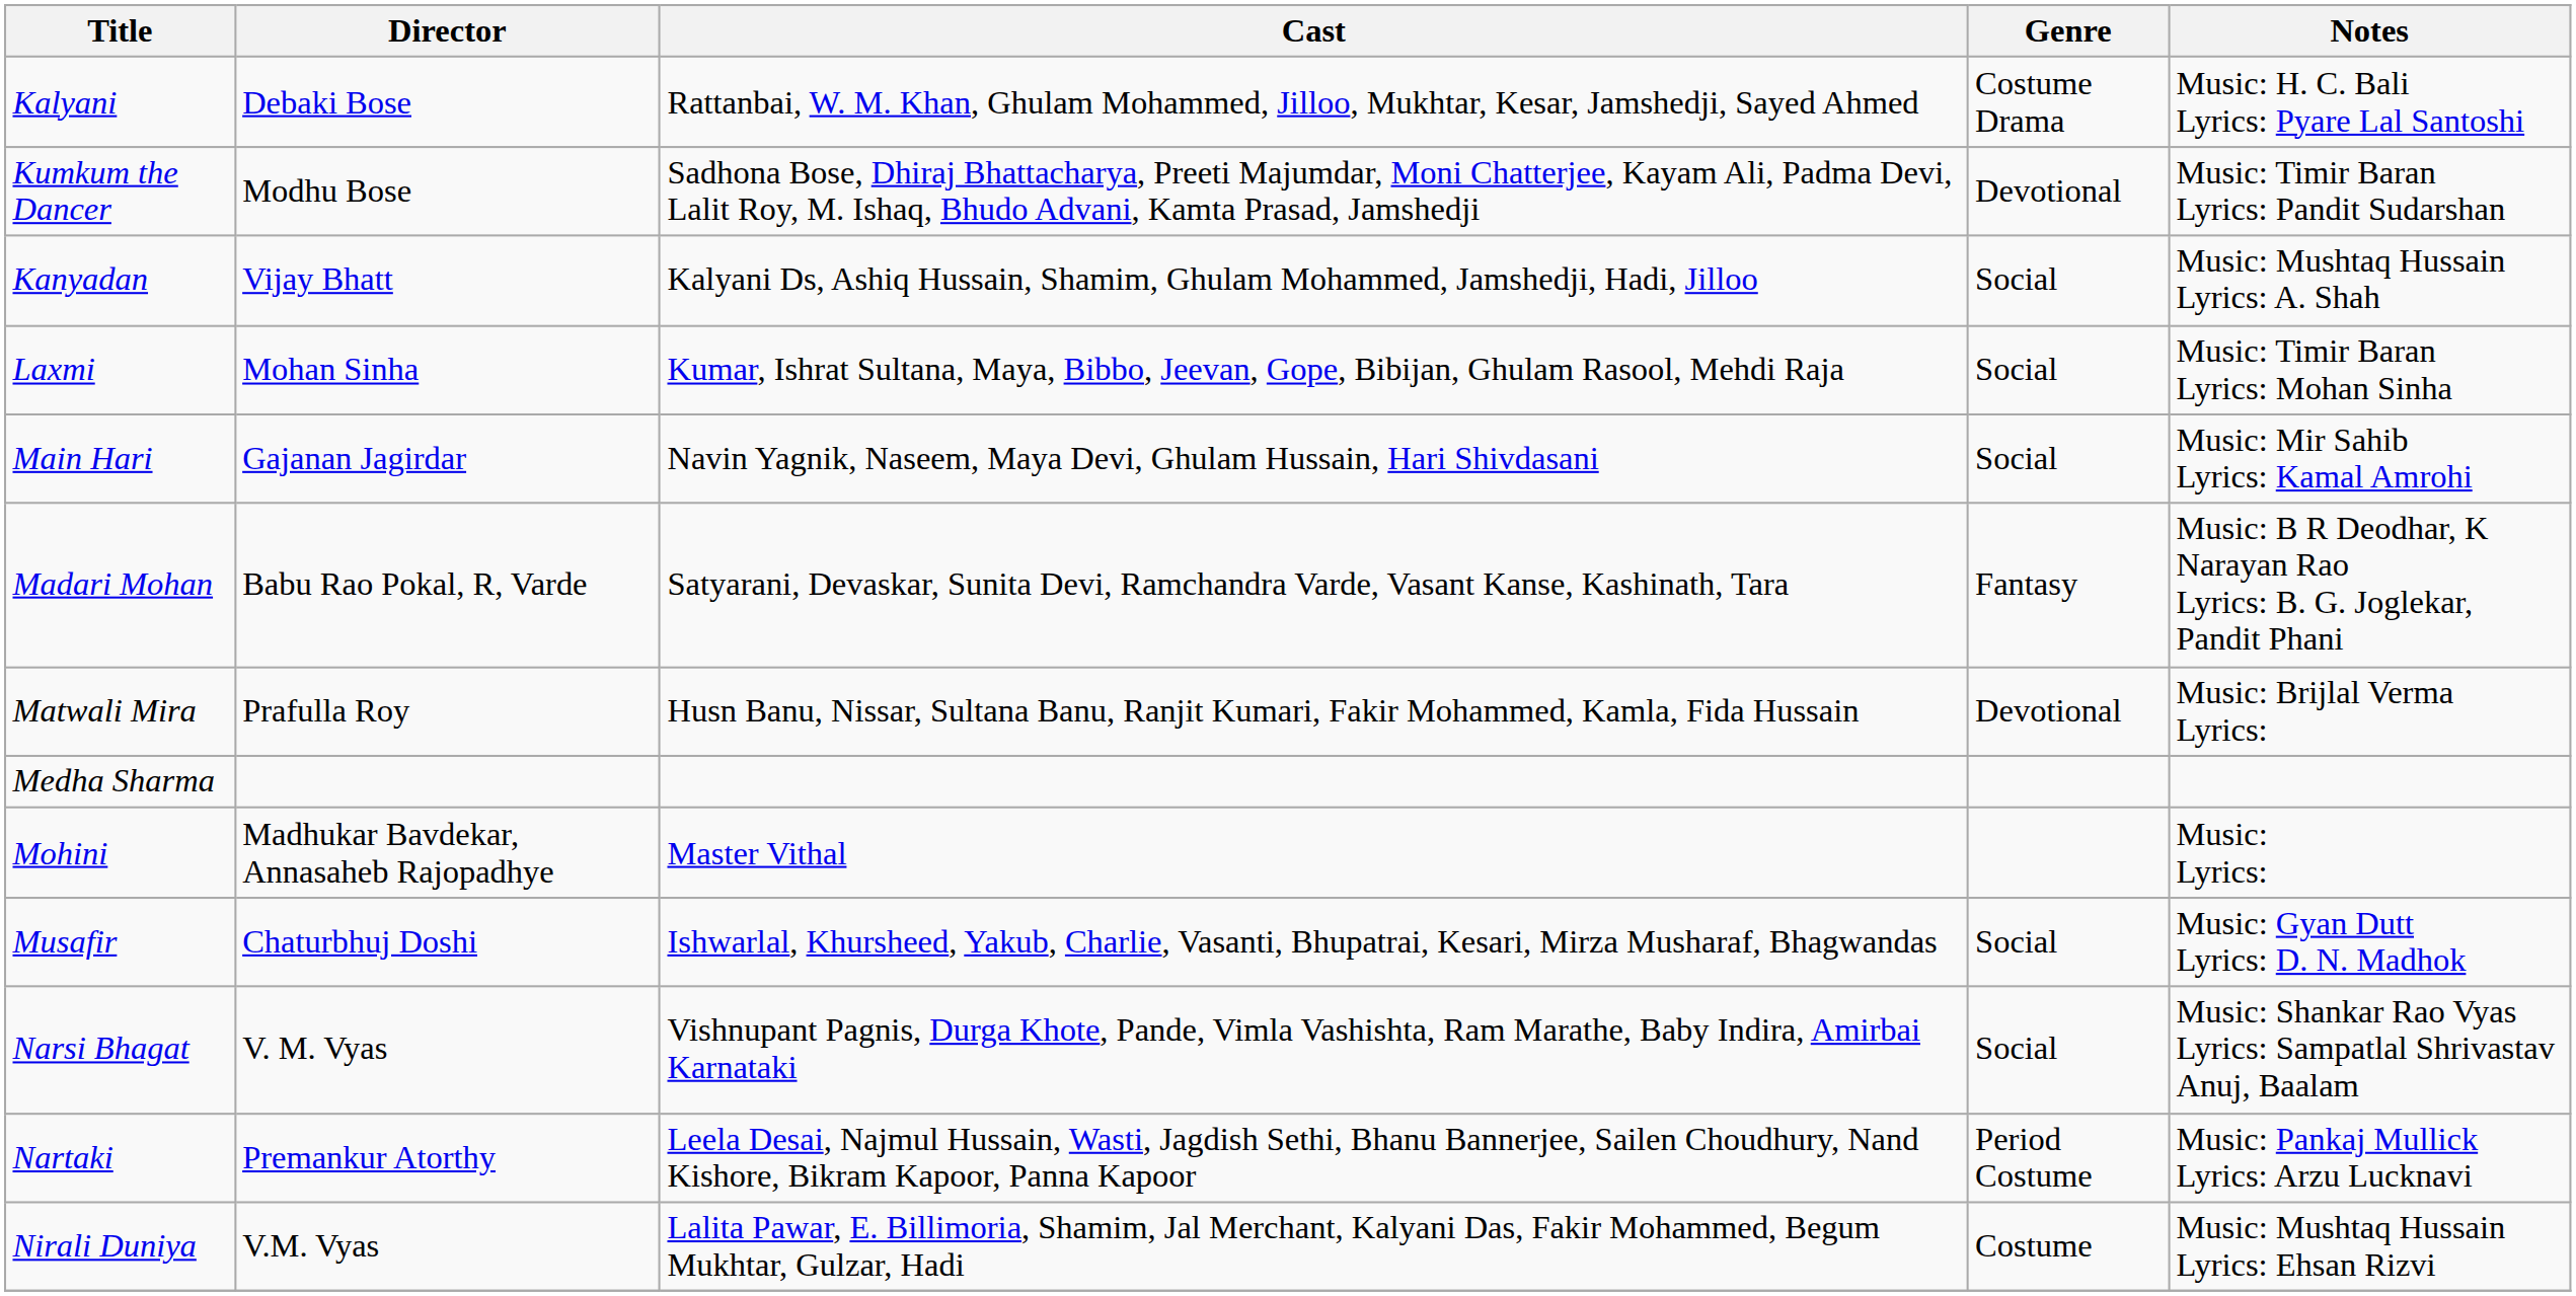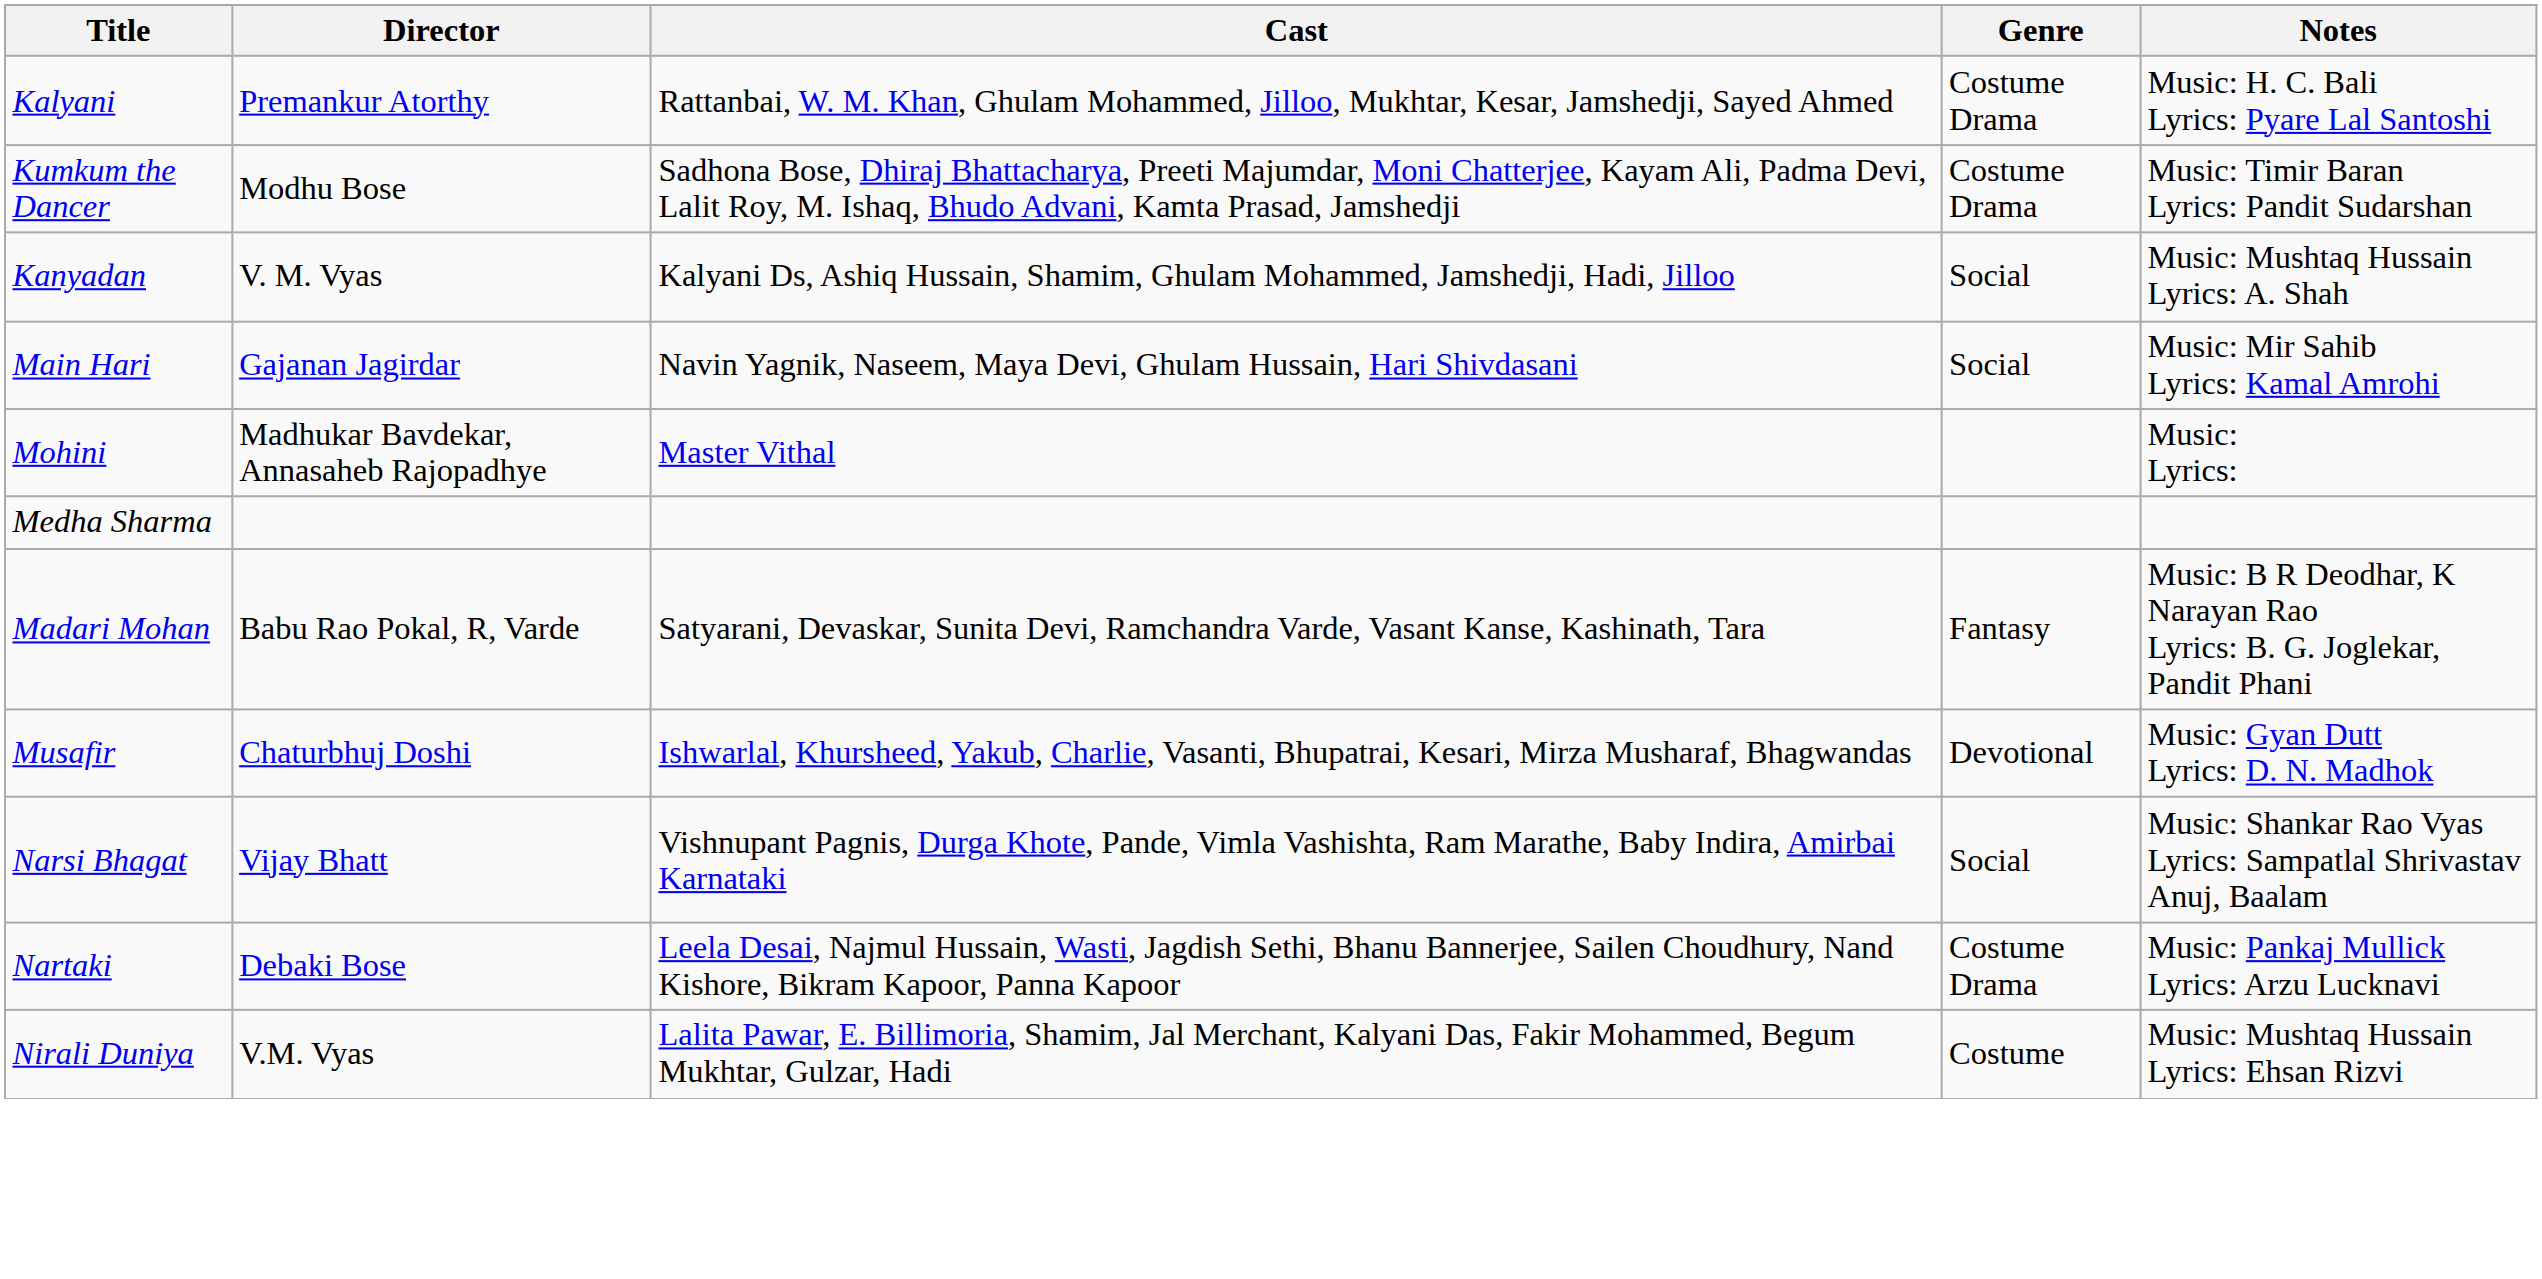Kalyani | Director: Debaki Bose -> Premankur Atorthy
Kumkum the Dancer | Genre: Devotional -> Costume Drama
Kanyadan | Director: Vijay Bhatt -> V. M. Vyas
- row: Laxmi | Mohan Sinha | Kumar, Ishrat Sultana, Maya, Bibbo, Jeevan, Gope, Bibijan, Ghulam Rasool, Mehdi Raja | Social | Music: Timir Baran Lyrics: Mohan Sinha
rows swapped: Madari Mohan <-> Mohini
- row: Matwali Mira | Prafulla Roy | Husn Banu, Nissar, Sultana Banu, Ranjit Kumari, Fakir Mohammed, Kamla, Fida Hussain | Devotional | Music: Brijlal Verma Lyrics:
Musafir | Genre: Social -> Devotional
Narsi Bhagat | Director: V. M. Vyas -> Vijay Bhatt
Nartaki | Director: Premankur Atorthy -> Debaki Bose
Nartaki | Genre: Period Costume -> Costume Drama
